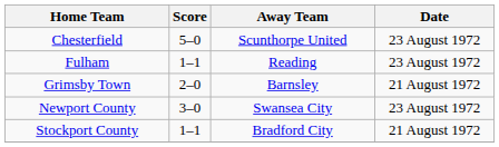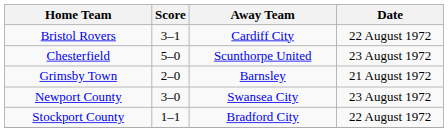+ row: Bristol Rovers | 3–1 | Cardiff City | 22 August 1972
- row: Fulham | 1–1 | Reading | 23 August 1972
Stockport County | Date: 21 August 1972 -> 22 August 1972
